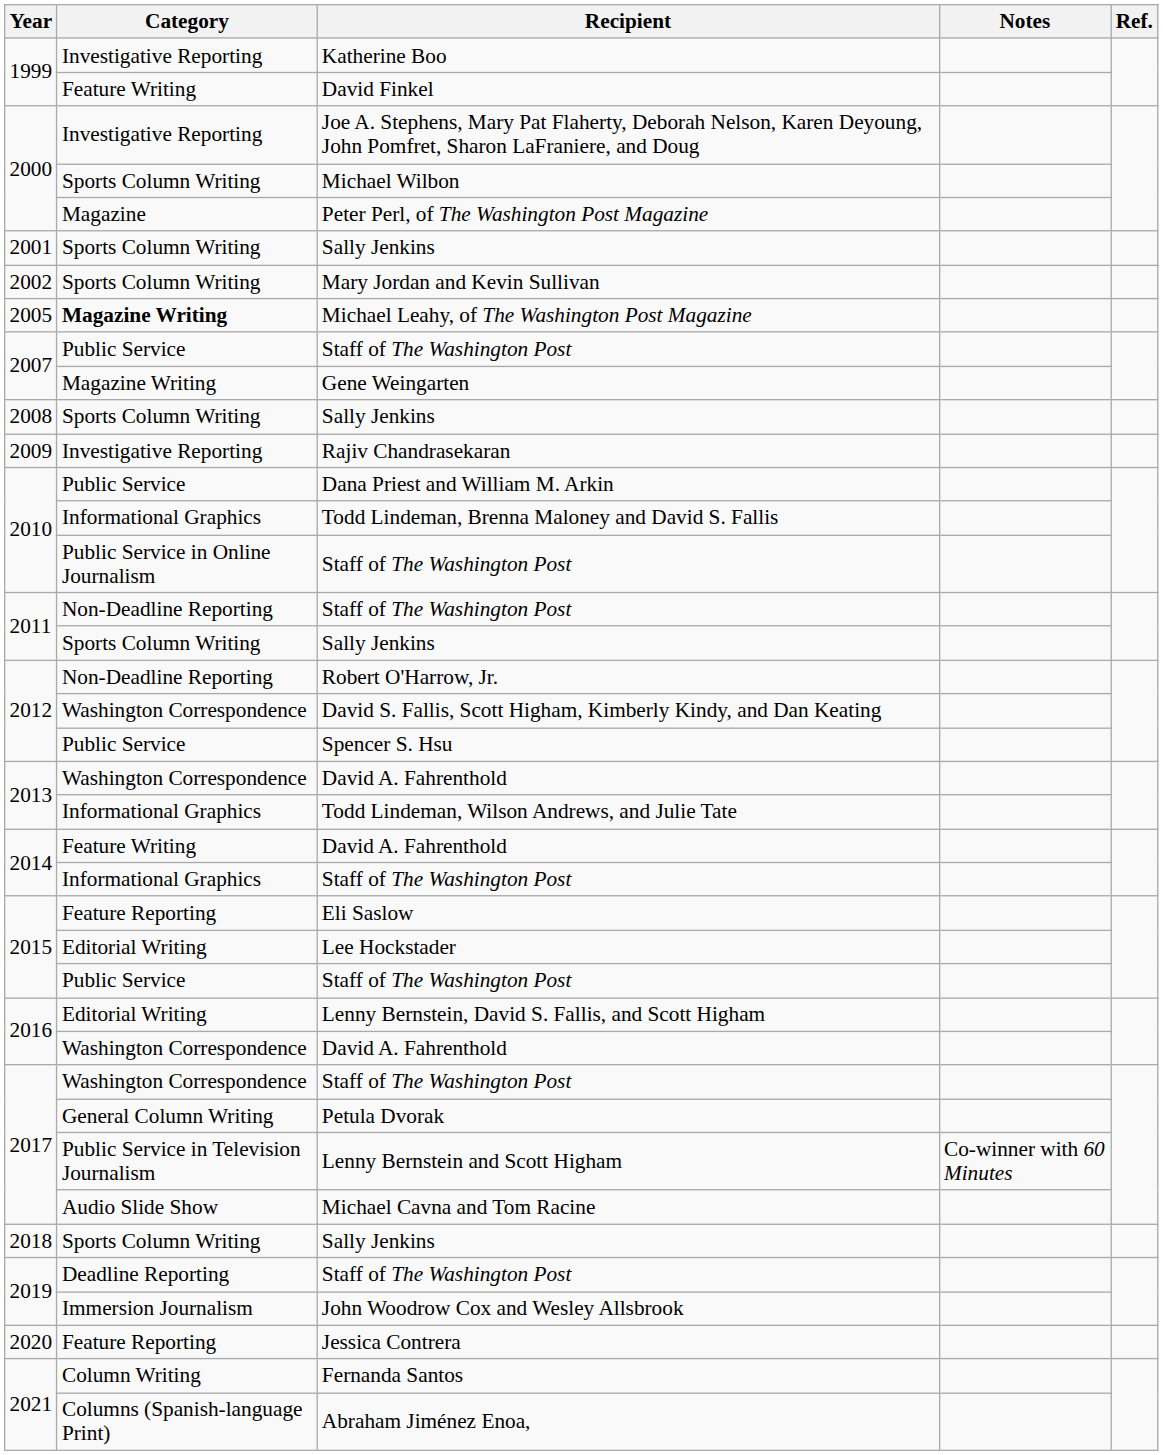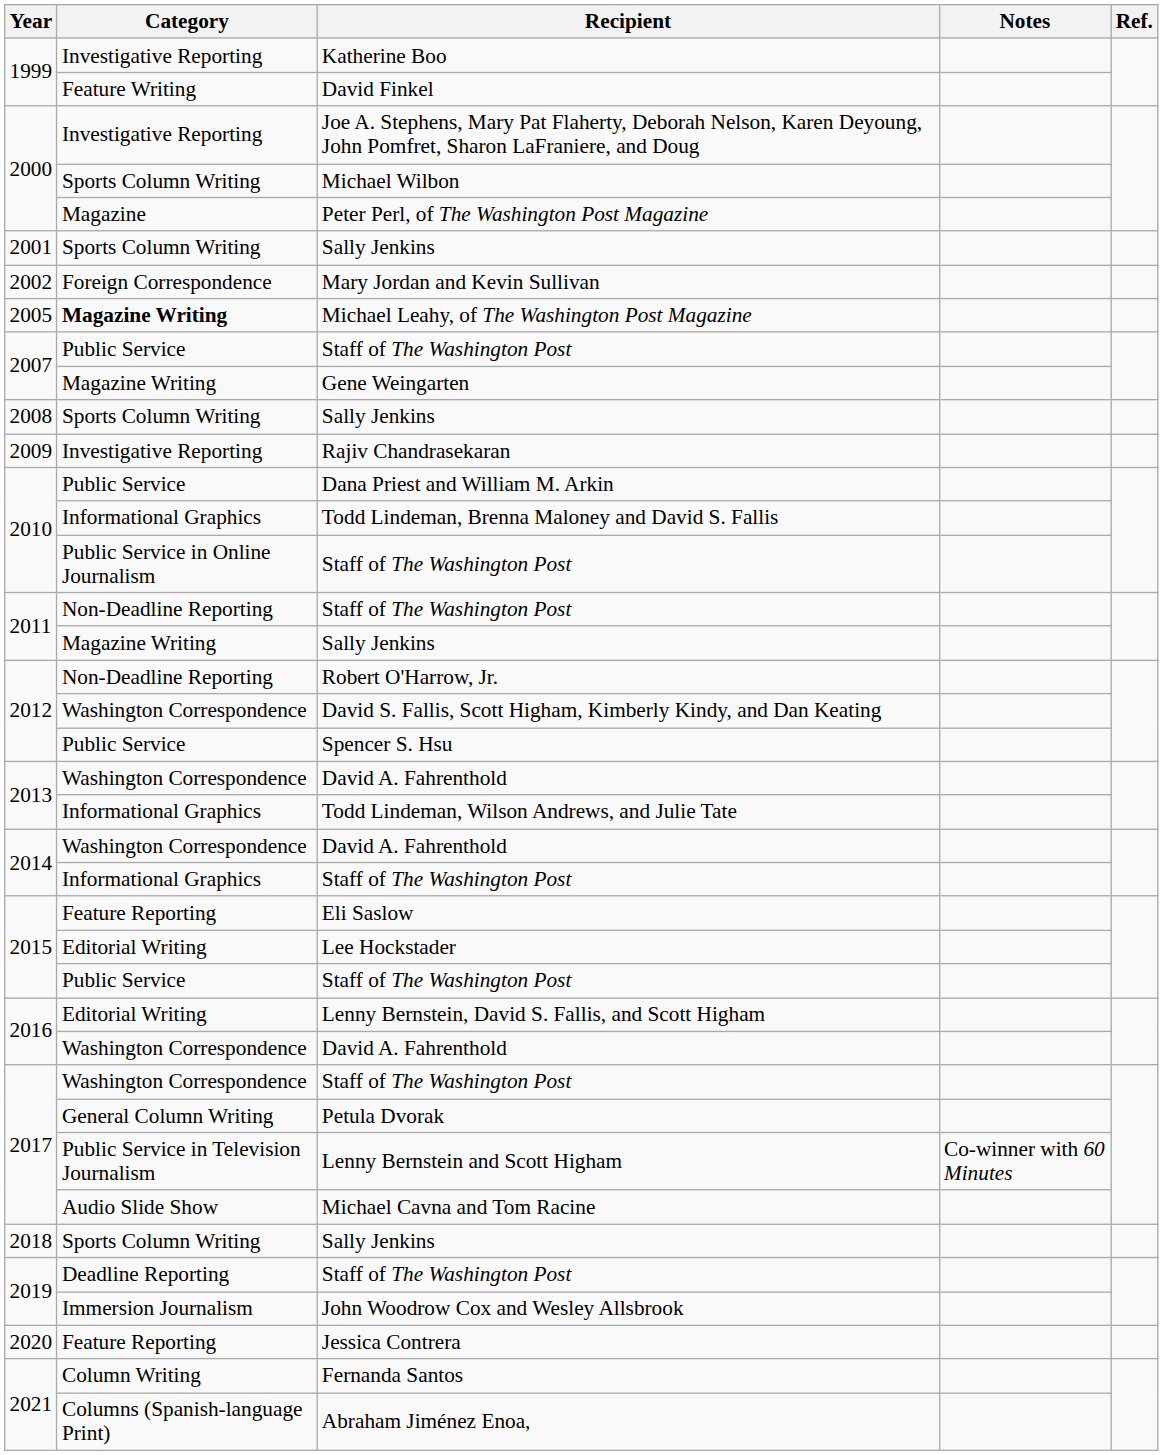Mary Jordan and Kevin Sullivan | Category: Sports Column Writing -> Foreign Correspondence
2011 / Sally Jenkins | Category: Sports Column Writing -> Magazine Writing
2014 / David A. Fahrenthold | Category: Feature Writing -> Washington Correspondence
